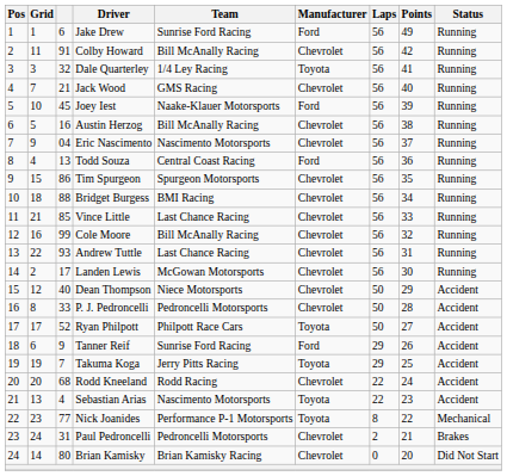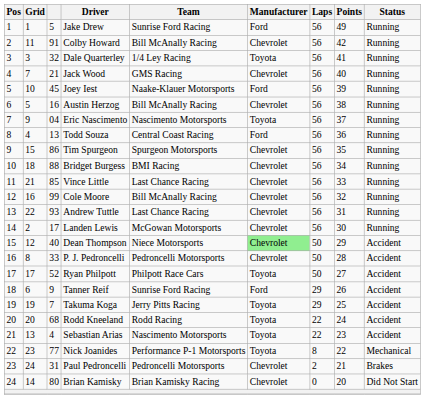Jake Drew | column 3: 6 -> 5
Eric Nascimento | Manufacturer: Chevrolet -> Toyota
Dean Thompson | Manufacturer: no background -> lightgreen background
Rodd Kneeland | Manufacturer: Chevrolet -> Toyota
